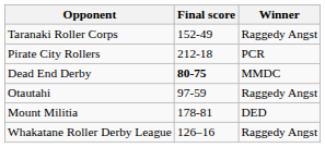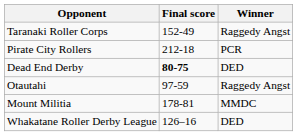Dead End Derby | Winner: MMDC -> DED
Mount Militia | Winner: DED -> MMDC
Whakatane Roller Derby League | Winner: Raggedy Angst -> DED
